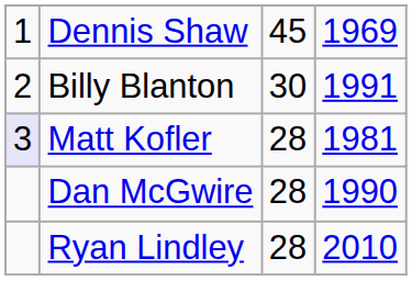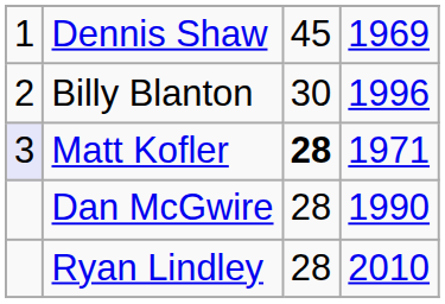Billy Blanton | column 4: 1991 -> 1996
Matt Kofler | column 3: normal -> bold
Matt Kofler | column 4: 1981 -> 1971
